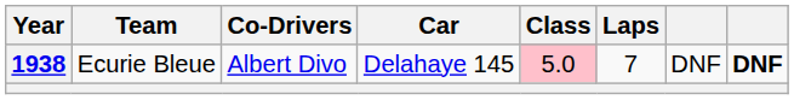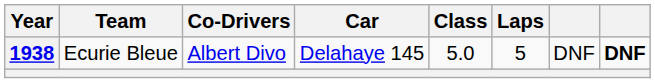1938 | Class: pink background -> no background
1938 | Laps: 7 -> 5
